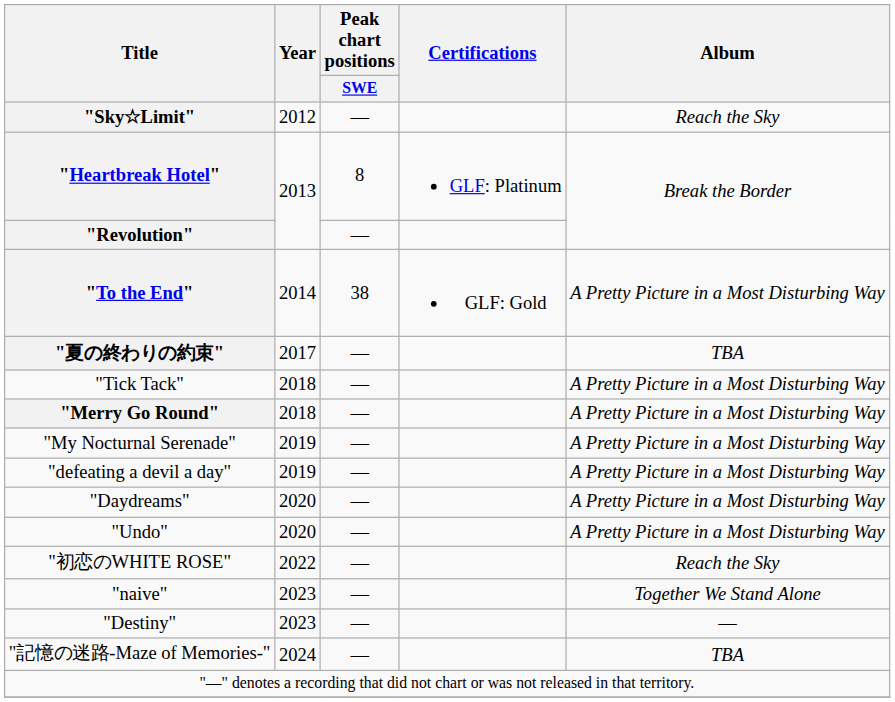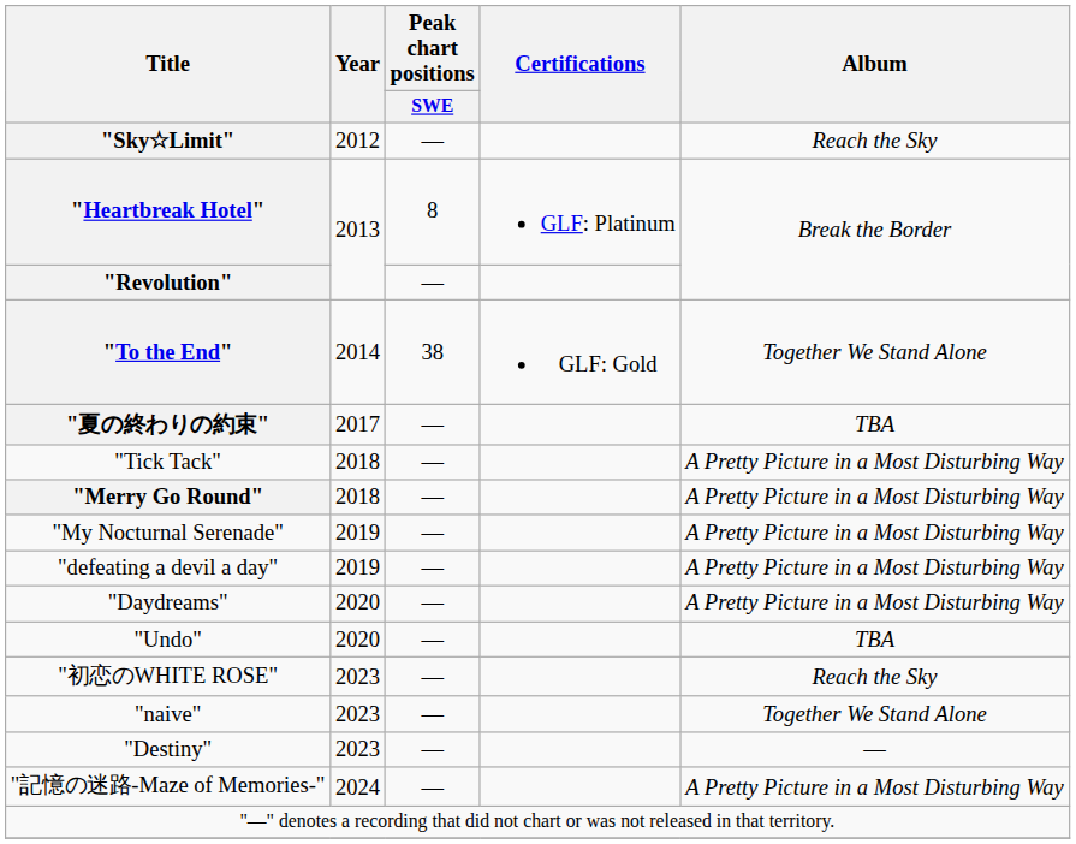"To the End" | Album: A Pretty Picture in a Most Disturbing Way -> Together We Stand Alone
"Undo" | Album: A Pretty Picture in a Most Disturbing Way -> TBA
"初恋のWHITE ROSE" | Year: 2022 -> 2023
"記憶の迷路-Maze of Memories-" | Album: TBA -> A Pretty Picture in a Most Disturbing Way
